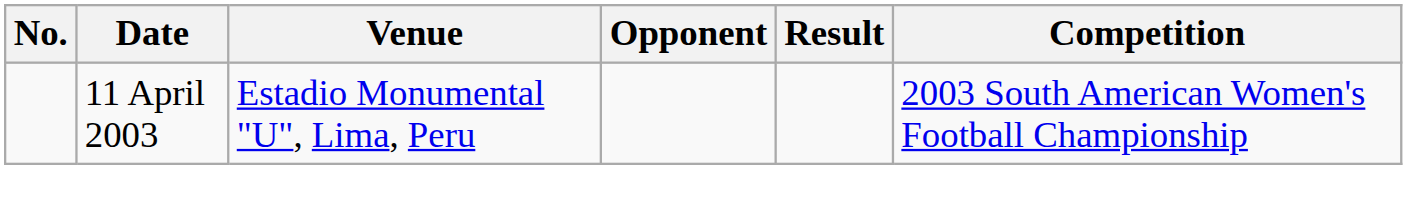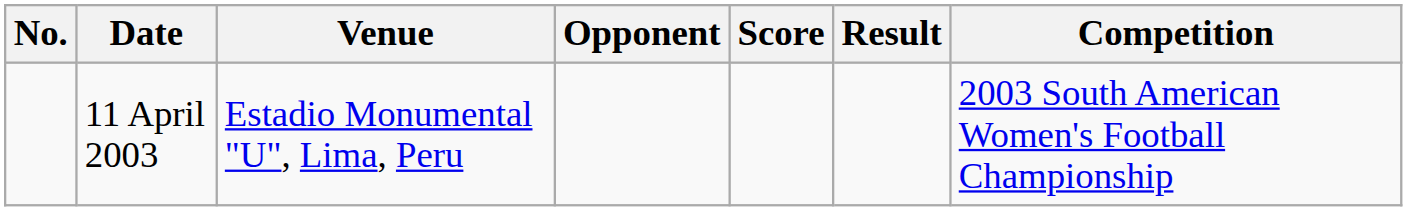+ column: Score
